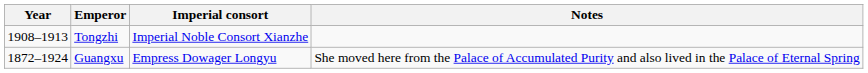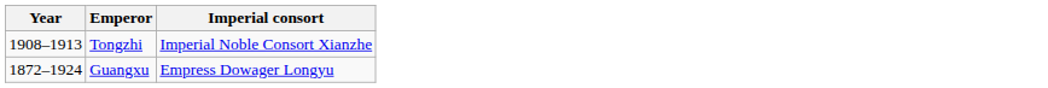- column: Notes | She moved here from the Palace of Accumulated Purity and also lived in the Palace of Eternal Spring
